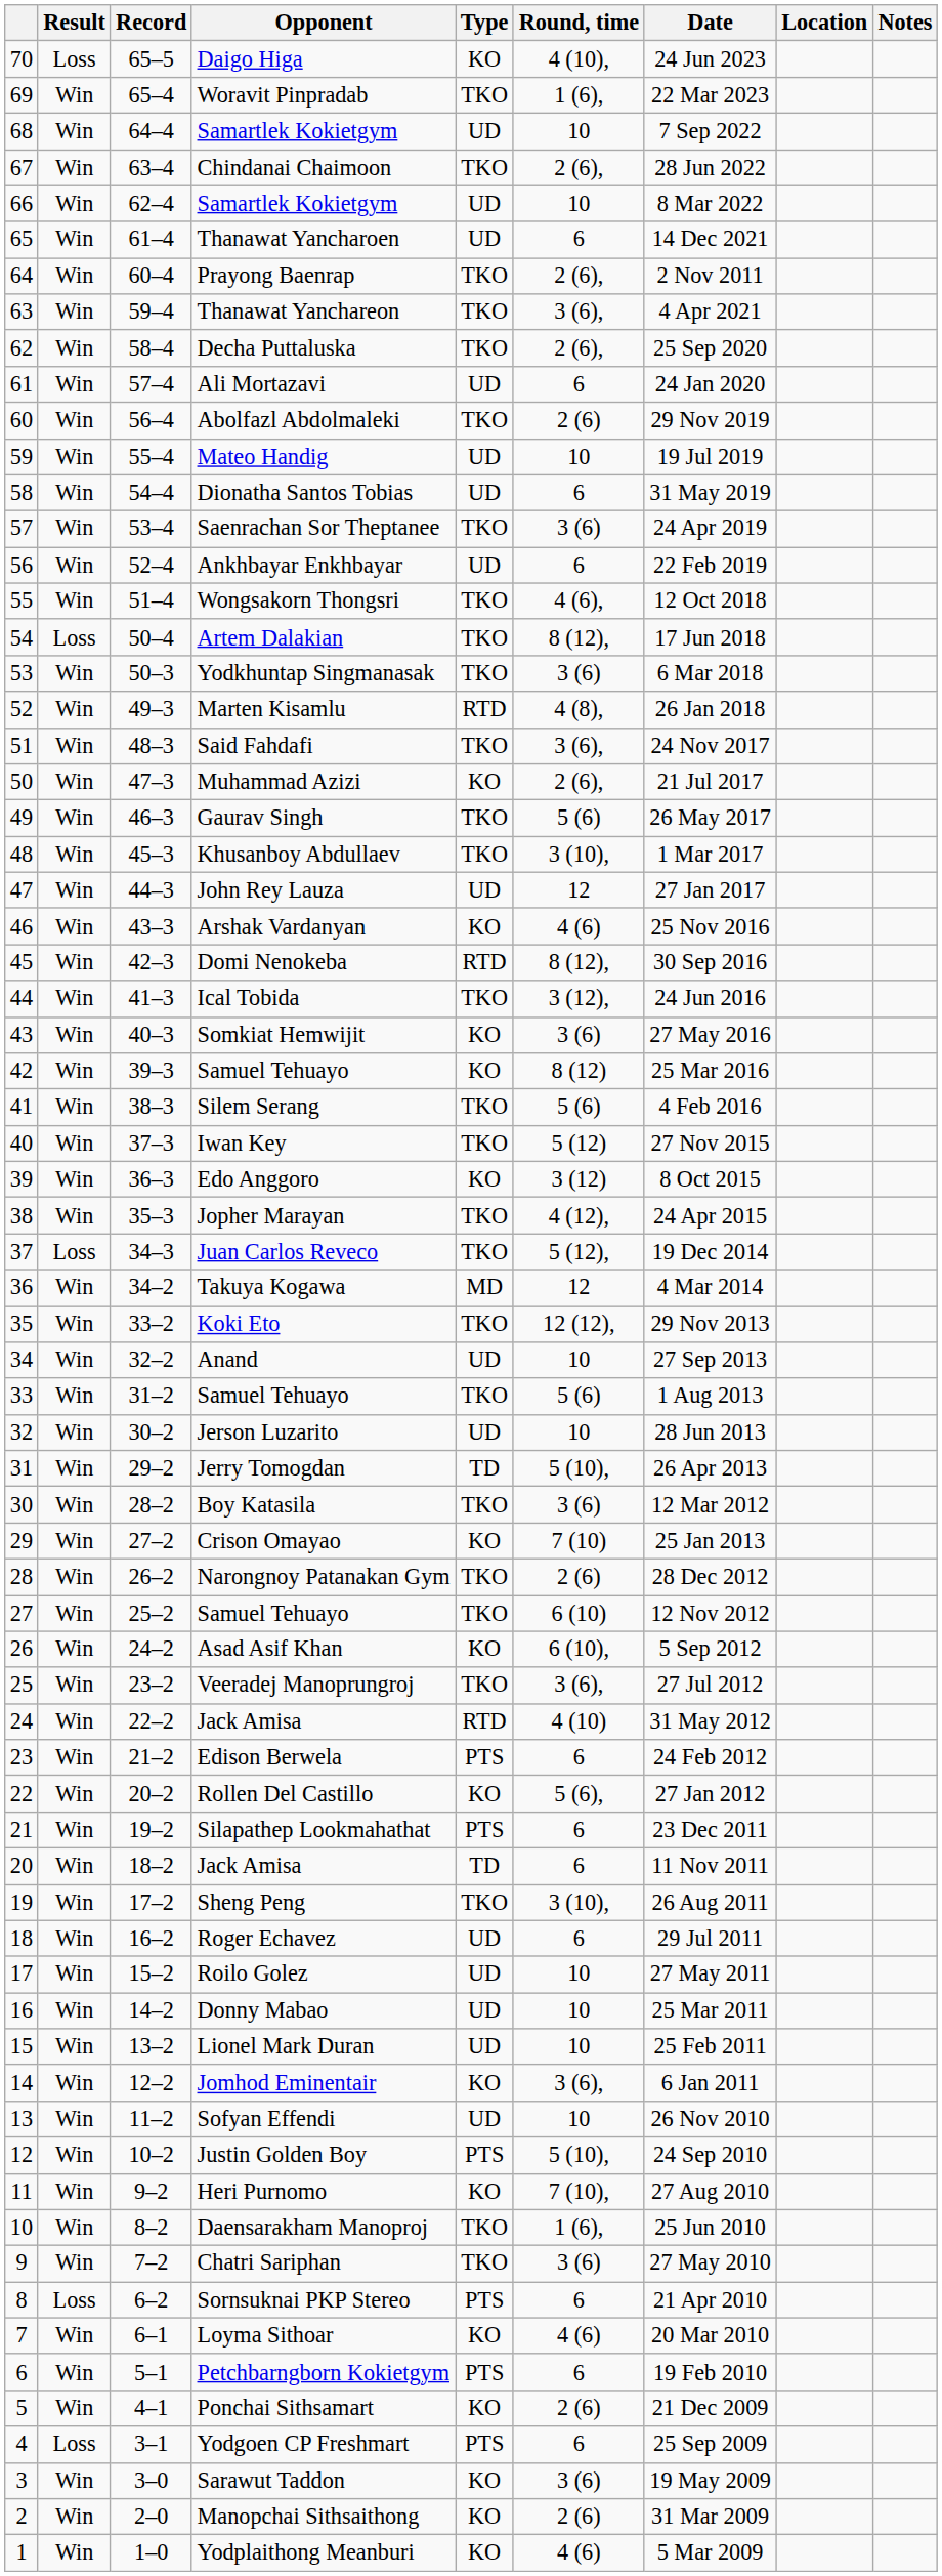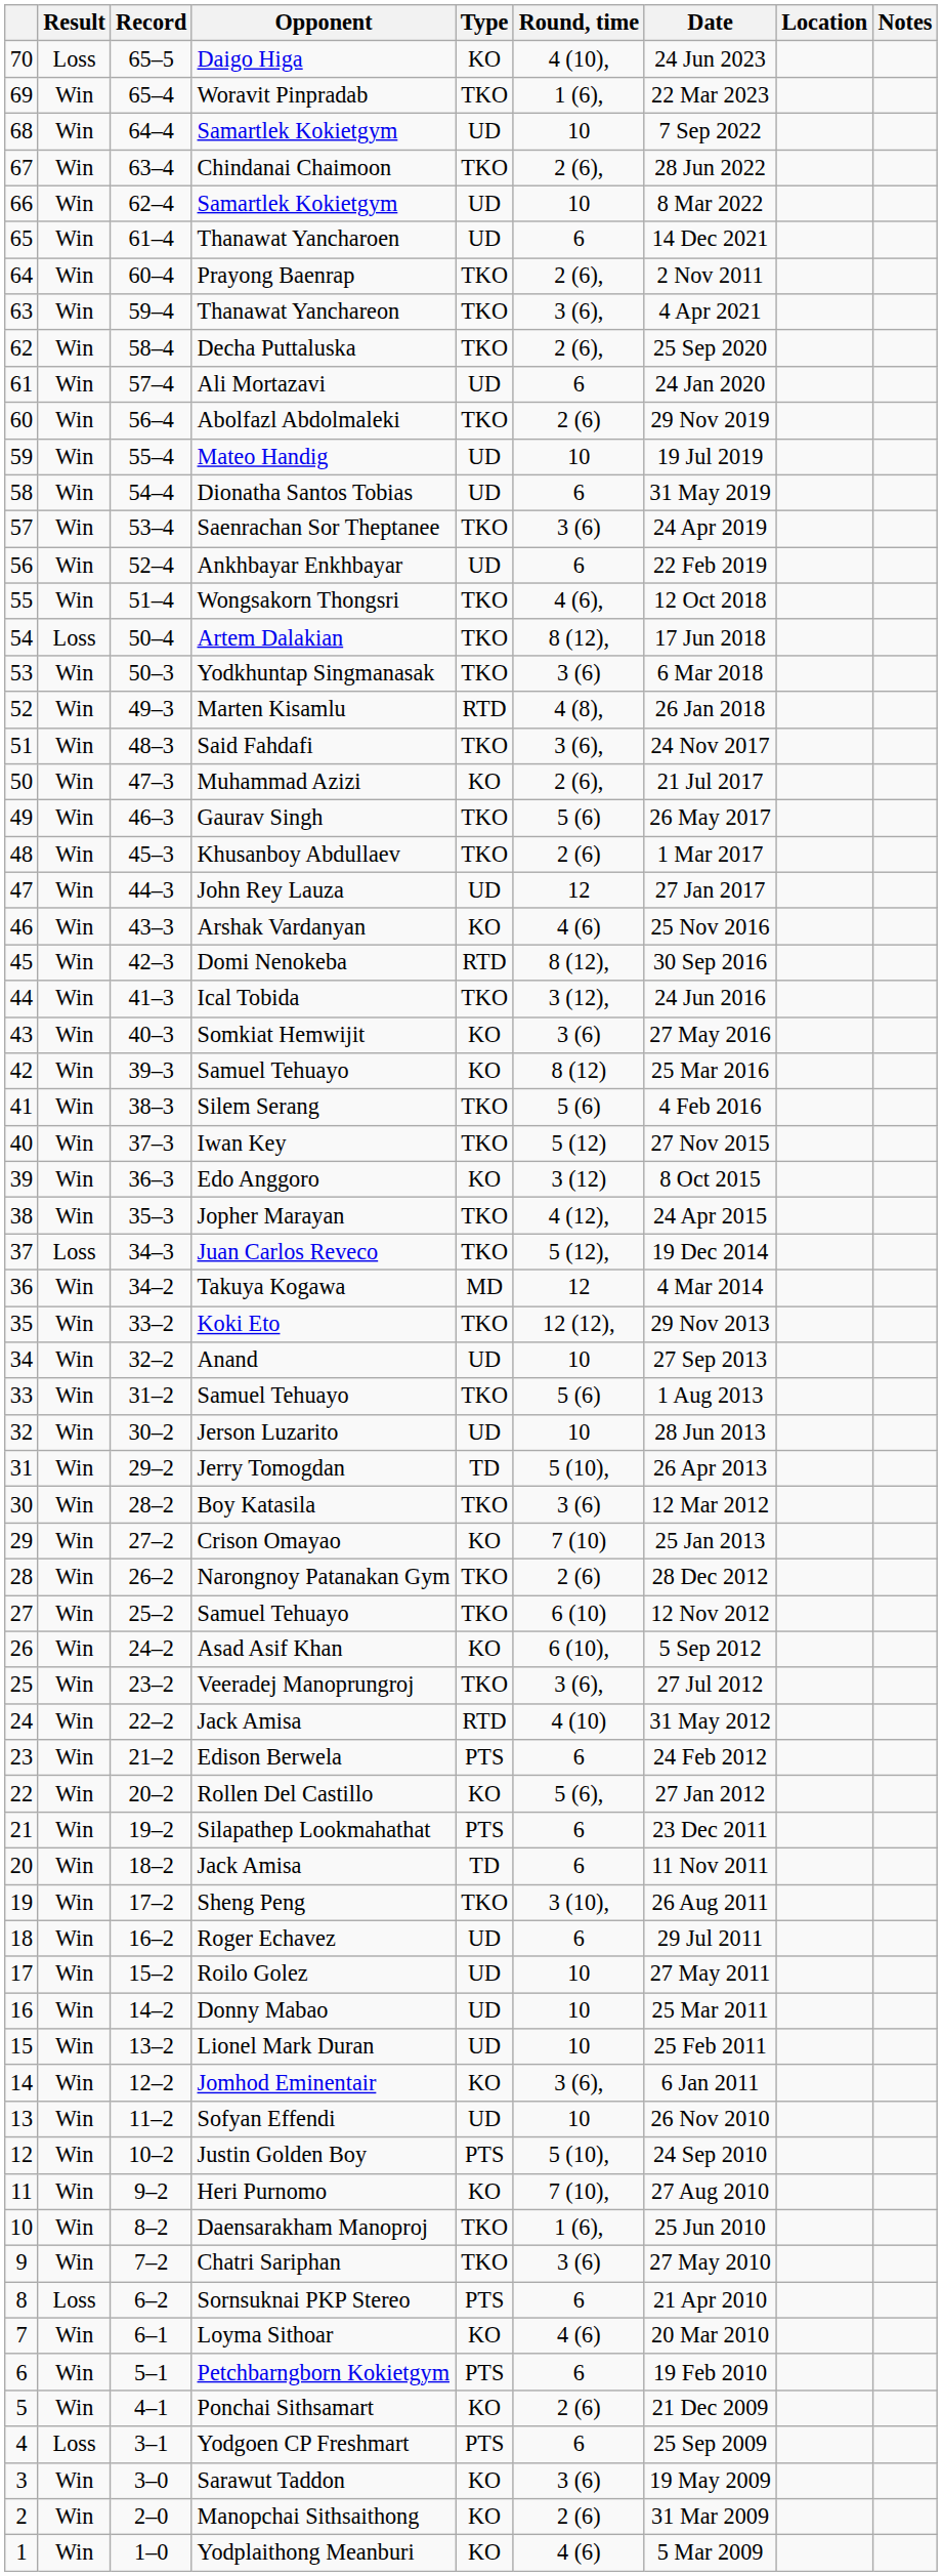Khusanboy Abdullaev | Round, time: 3 (10), -> 2 (6)
